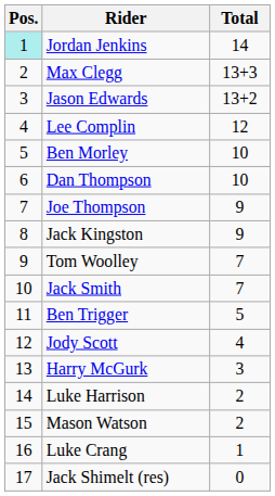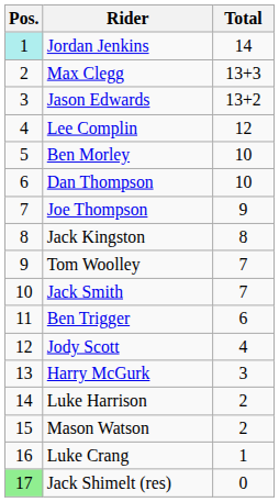Jack Kingston | Total: 9 -> 8
Ben Trigger | Total: 5 -> 6
Jack Shimelt (res) | Pos.: no background -> lightgreen background
